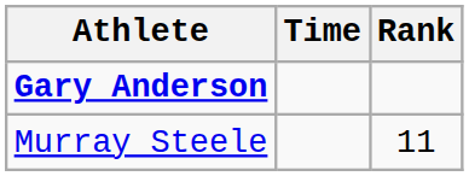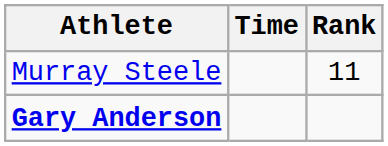rows swapped: Gary Anderson <-> Murray Steele
